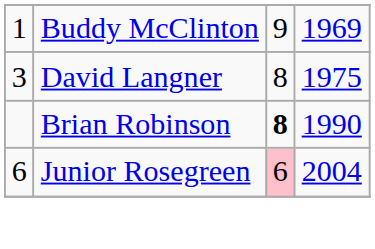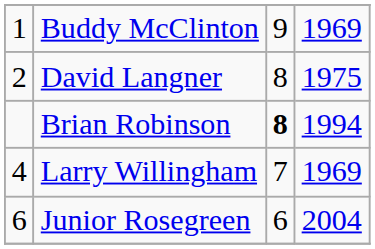David Langner | column 1: 3 -> 2
Brian Robinson | column 4: 1990 -> 1994
+ row: 4 | Larry Willingham | 7 | 1969
Junior Rosegreen | column 3: pink background -> no background
